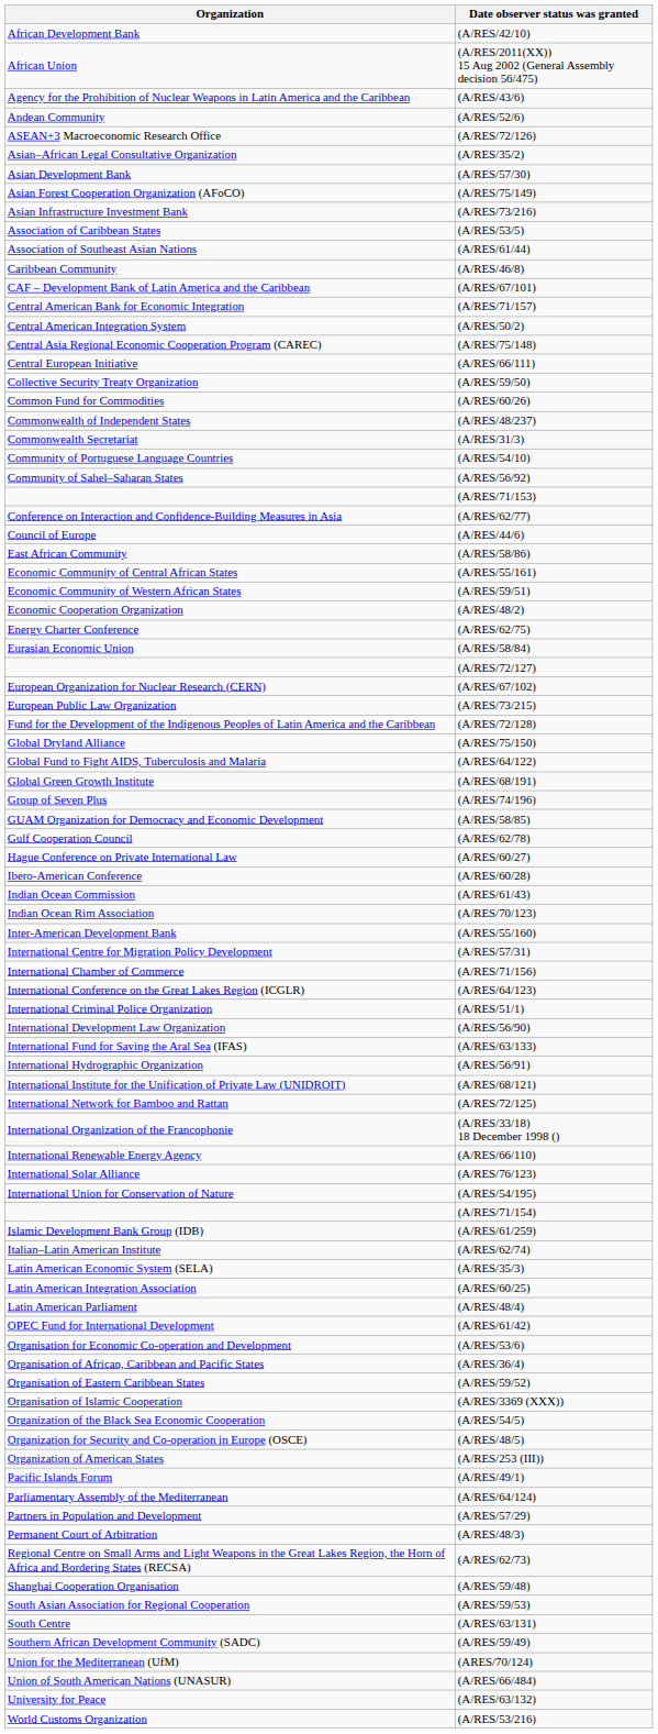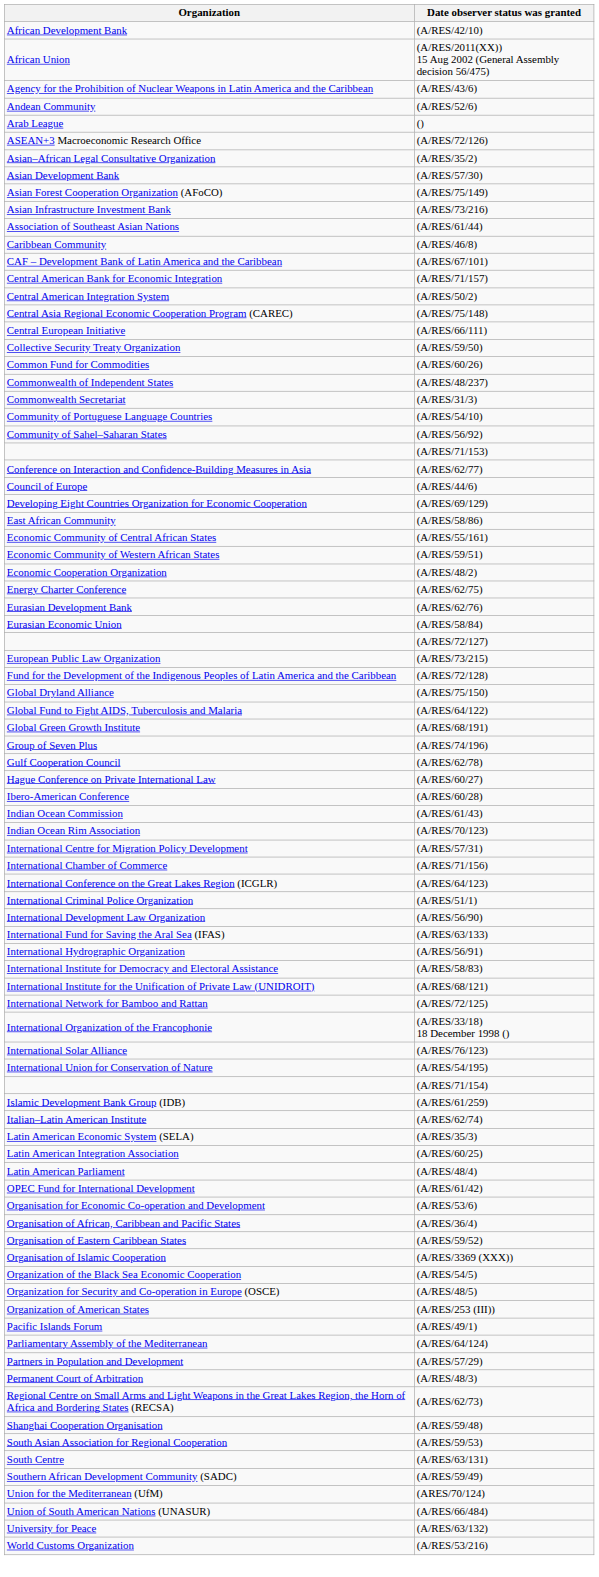+ row: Arab League | ()
- row: Association of Caribbean States | (A/RES/53/5)
+ row: Developing Eight Countries Organization for Economic Cooperation | (A/RES/69/129)
+ row: Eurasian Development Bank | (A/RES/62/76)
- row: European Organization for Nuclear Research (CERN) | (A/RES/67/102)
- row: GUAM Organization for Democracy and Economic Development | (A/RES/58/85)
- row: Inter-American Development Bank | (A/RES/55/160)
+ row: International Institute for Democracy and Electoral Assistance | (A/RES/58/83)
- row: International Renewable Energy Agency | (A/RES/66/110)
